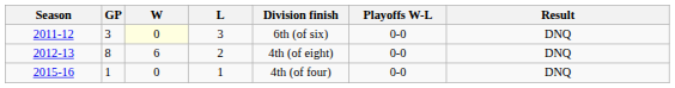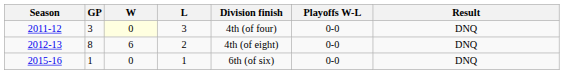2011-12 | Division finish: 6th (of six) -> 4th (of four)
2015-16 | Division finish: 4th (of four) -> 6th (of six)
